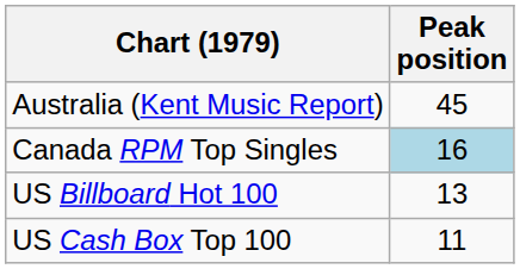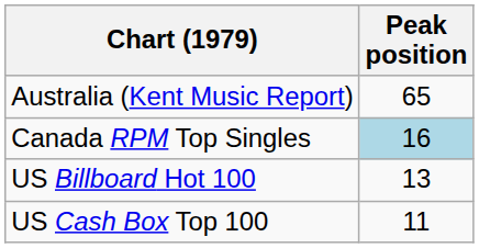Australia (Kent Music Report) | Peak position: 45 -> 65
